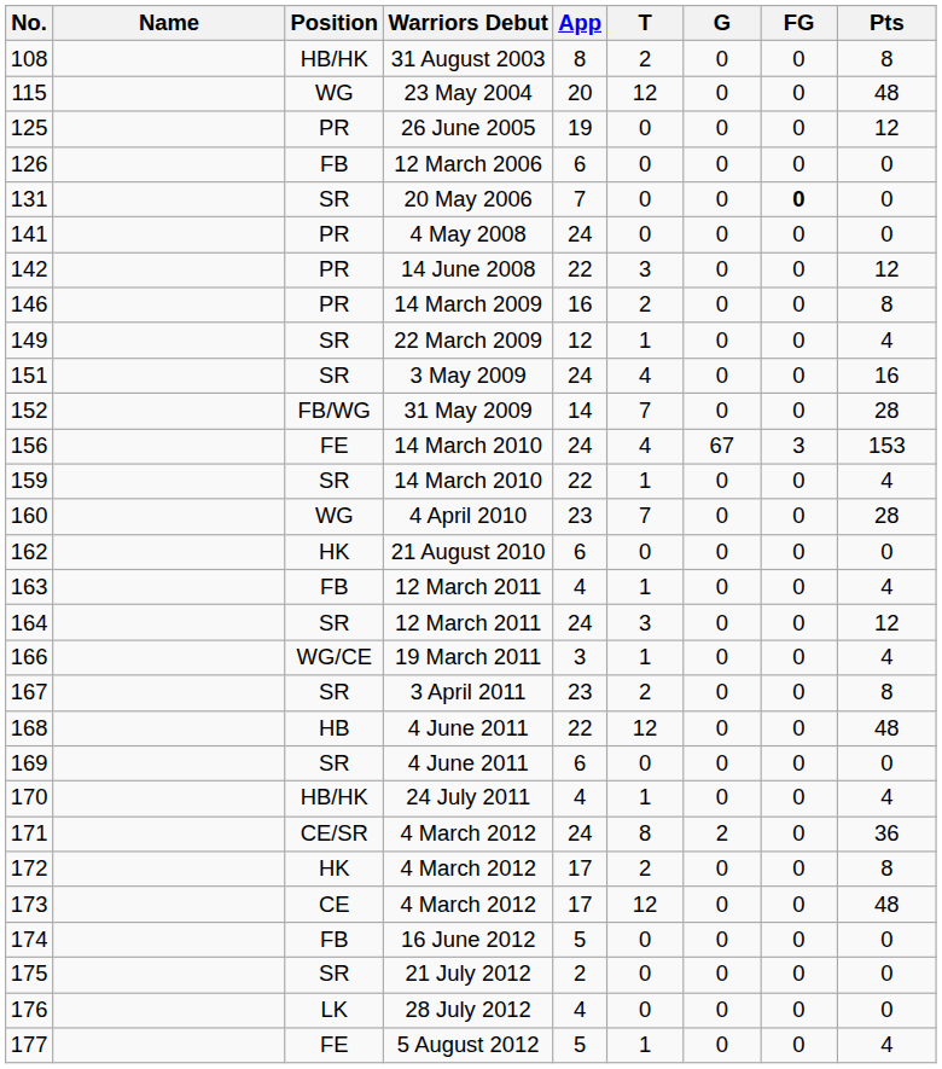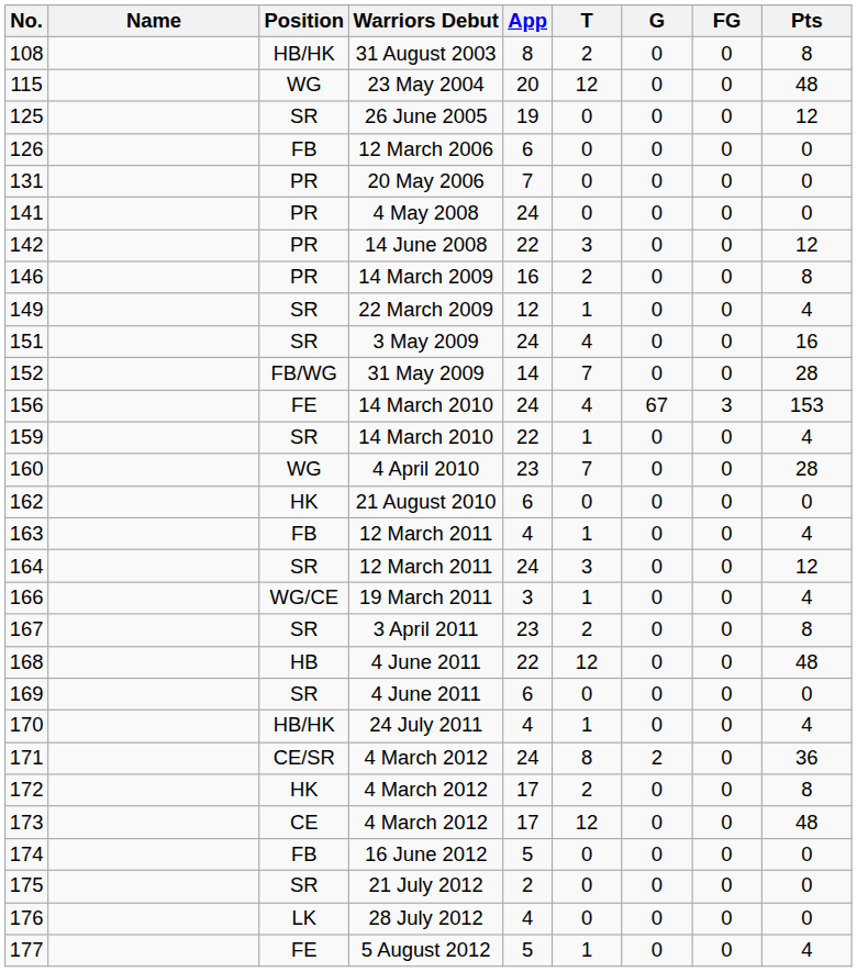125 | Position: PR -> SR
131 | Position: SR -> PR
131 | FG: bold -> normal
